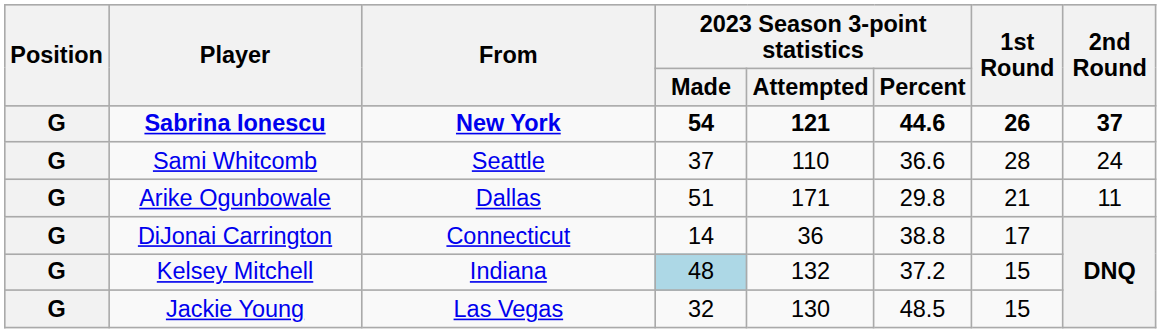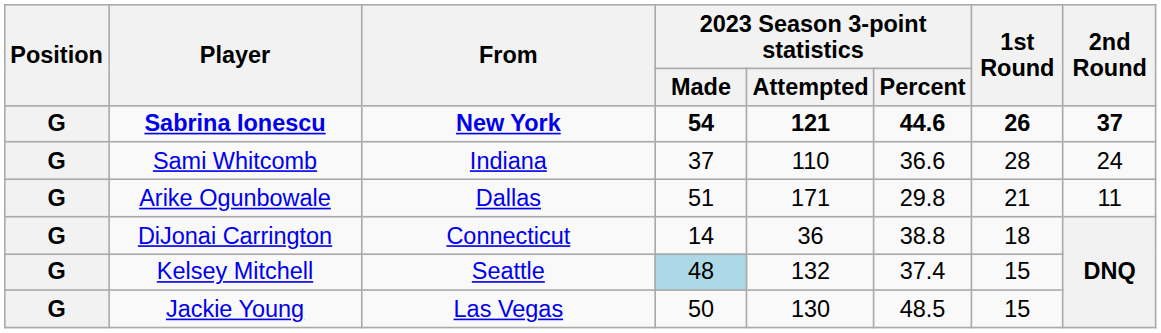Sami Whitcomb | From: Seattle -> Indiana
DiJonai Carrington | 1st Round: 17 -> 18
Kelsey Mitchell | From: Indiana -> Seattle
Kelsey Mitchell | 2023 Season 3-point statistics / Percent: 37.2 -> 37.4
Jackie Young | 2023 Season 3-point statistics / Made: 32 -> 50
